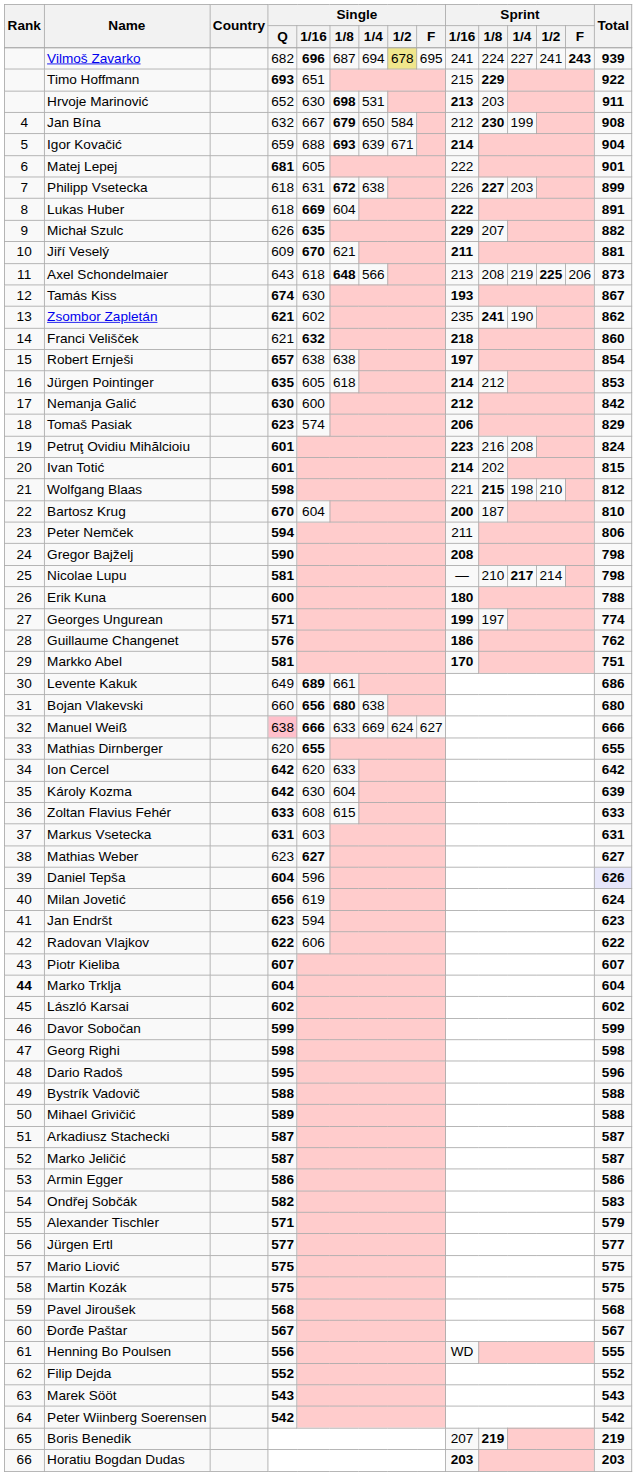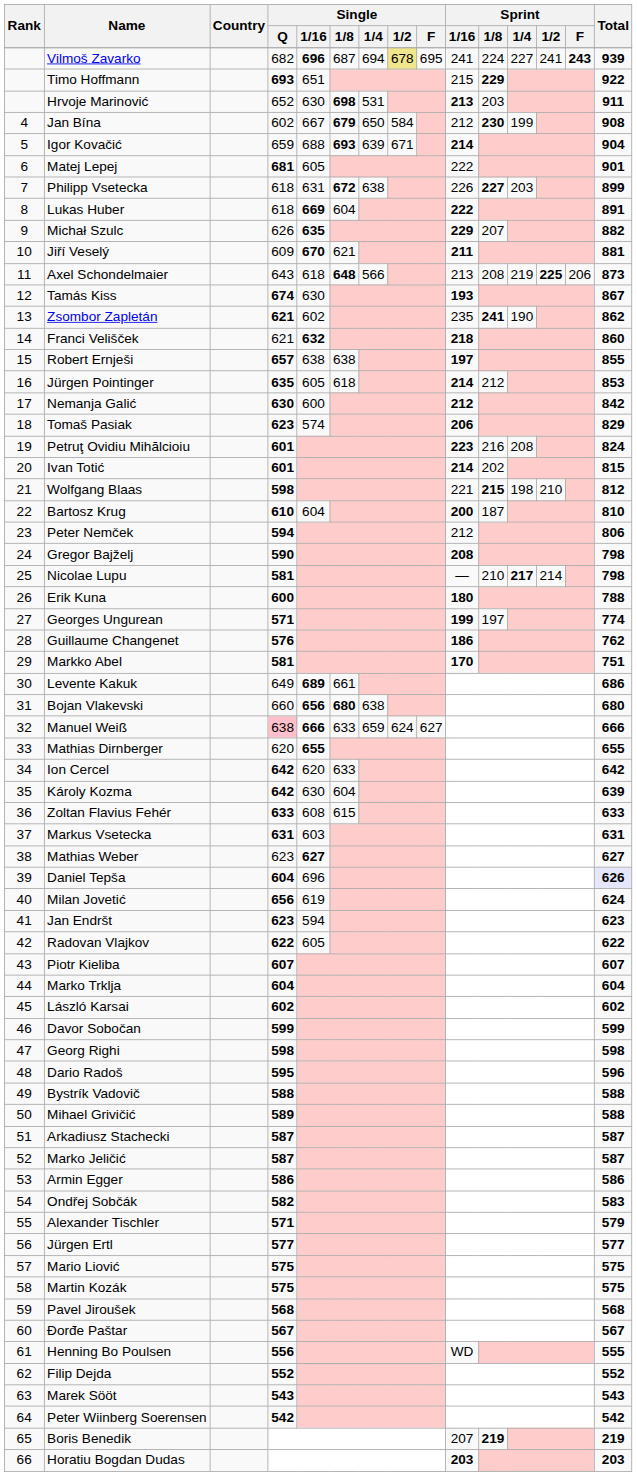Jan Bína | Single / Q: 632 -> 602
Robert Ernješi | Total: 854 -> 855
Bartosz Krug | Single / Q: 670 -> 610
Peter Nemček | Sprint / 1/16: 211 -> 212
Manuel Weiß | Single / 1/4: 669 -> 659
Daniel Tepša | Single / 1/16: 596 -> 696
Radovan Vlajkov | Single / 1/16: 606 -> 605
Marko Trklja | Rank: bold -> normal
